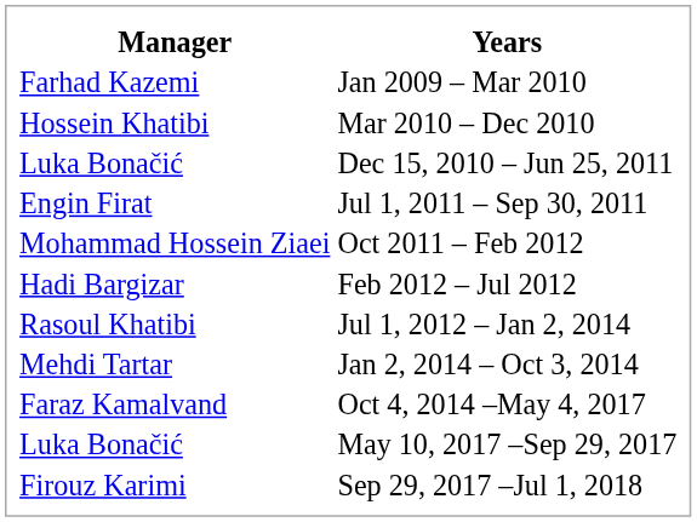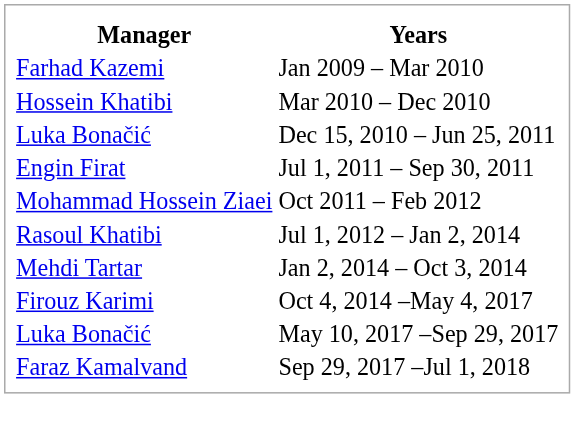- row: Hadi Bargizar | Feb 2012 – Jul 2012
Oct 4, 2014 –May 4, 2017 | Manager: Faraz Kamalvand -> Firouz Karimi
Sep 29, 2017 –Jul 1, 2018 | Manager: Firouz Karimi -> Faraz Kamalvand
